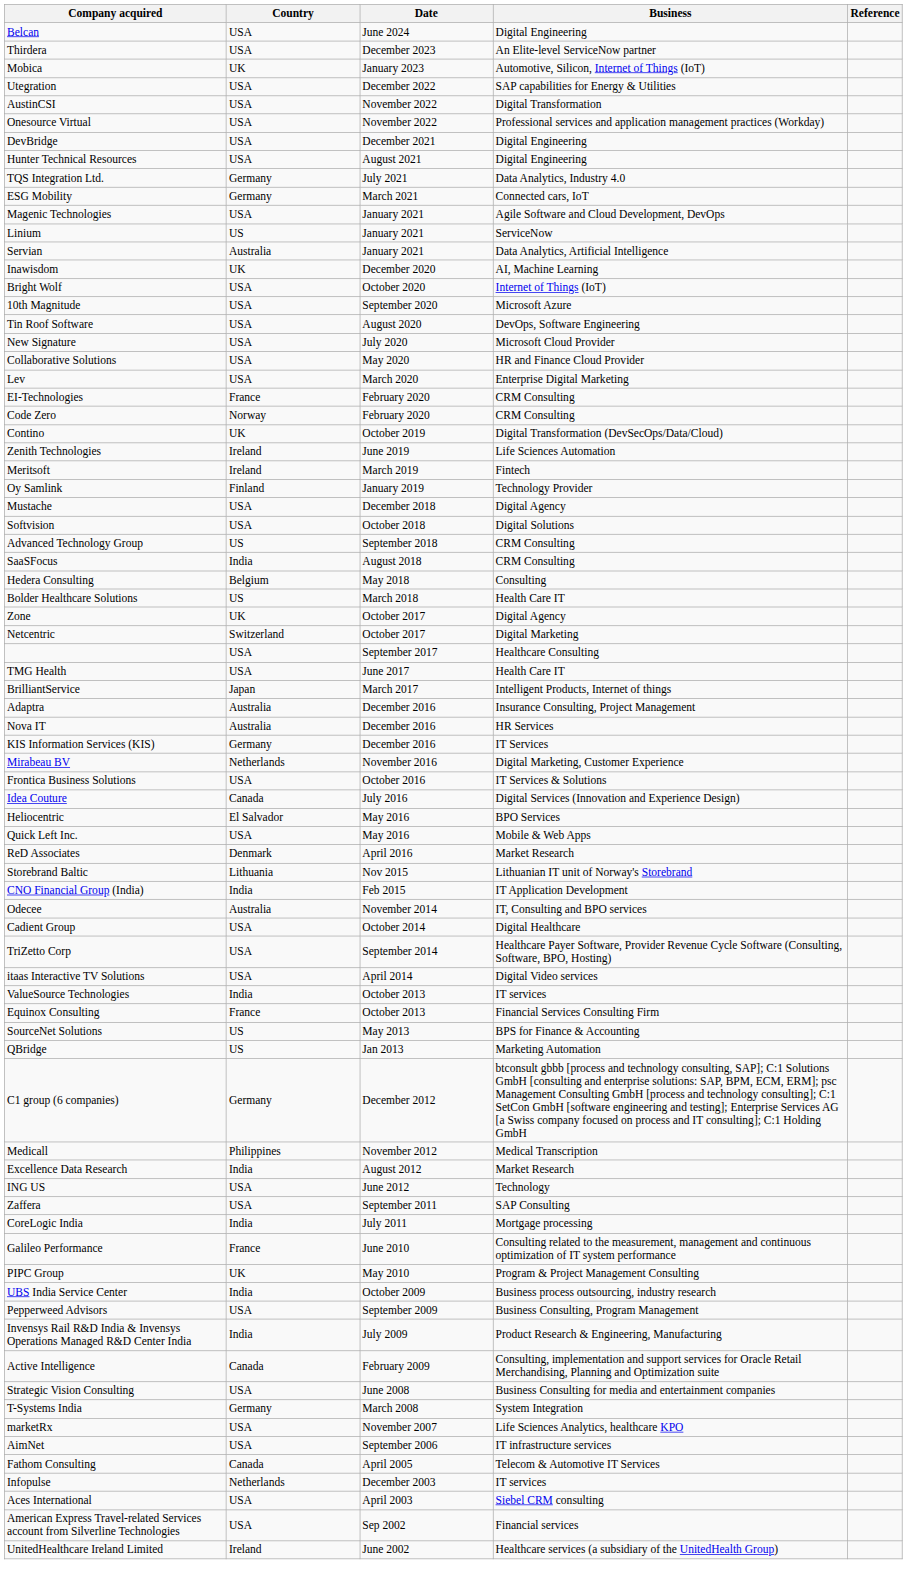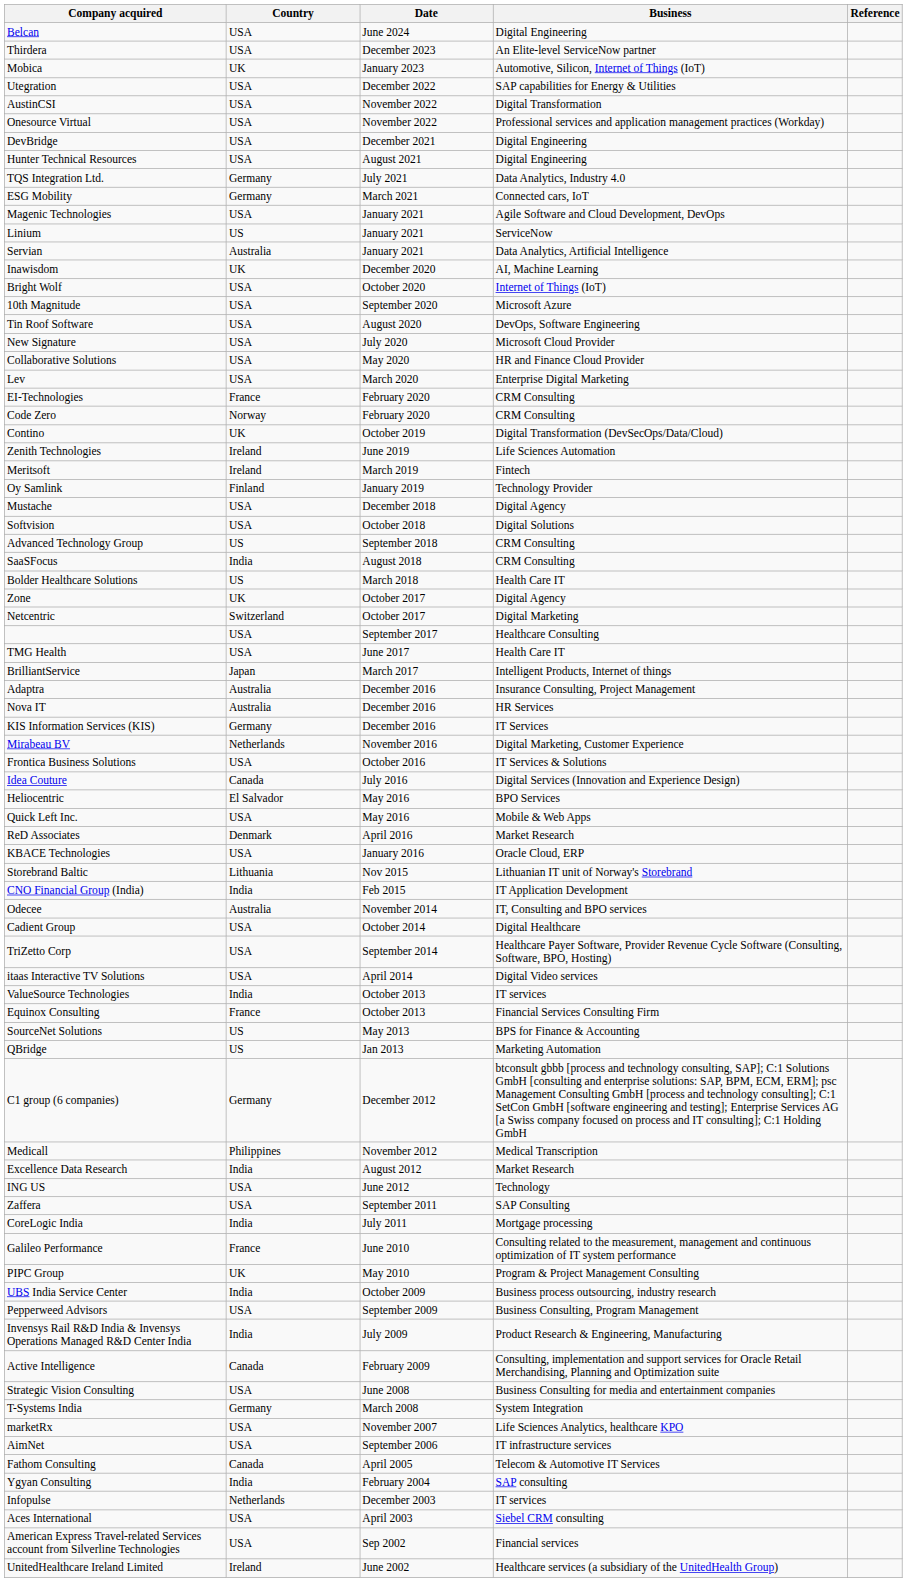- row: Hedera Consulting | Belgium | May 2018 | Consulting
+ row: KBACE Technologies | USA | January 2016 | Oracle Cloud, ERP
+ row: Ygyan Consulting | India | February 2004 | SAP consulting
